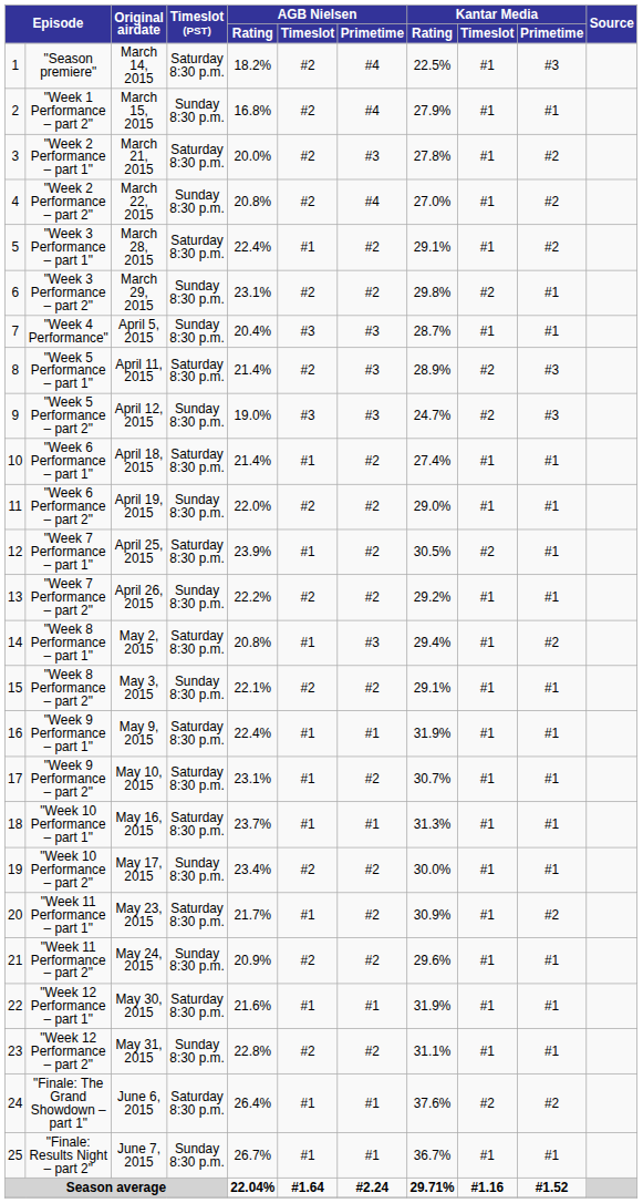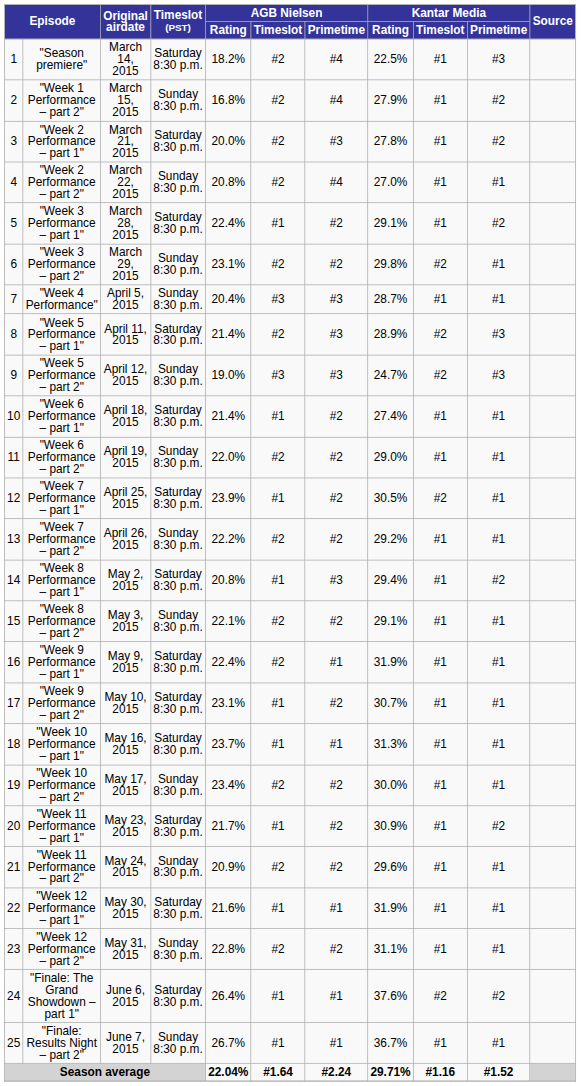"Week 1 Performance – part 2" | Kantar Media / Primetime: #1 -> #2
"Week 2 Performance – part 2" | Kantar Media / Primetime: #2 -> #1
"Week 9 Performance – part 1" | AGB Nielsen / Timeslot: #1 -> #2
